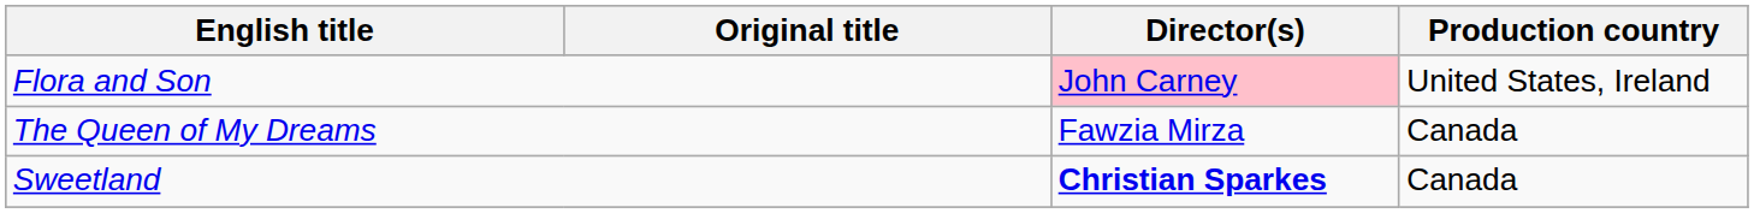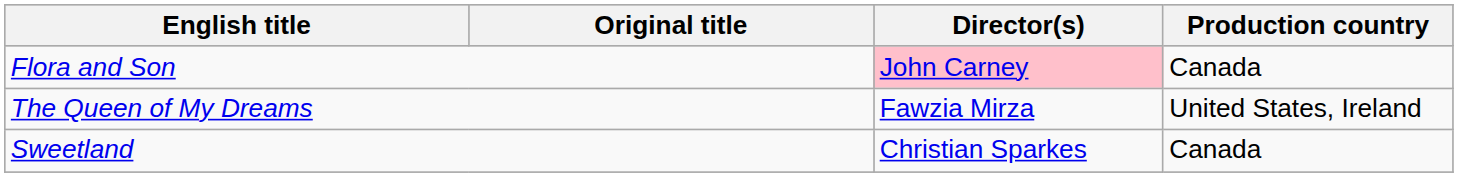Flora and Son | Production country: United States, Ireland -> Canada
The Queen of My Dreams | Production country: Canada -> United States, Ireland
Sweetland | Director(s): bold -> normal
